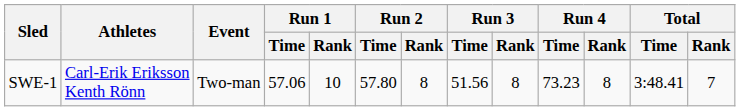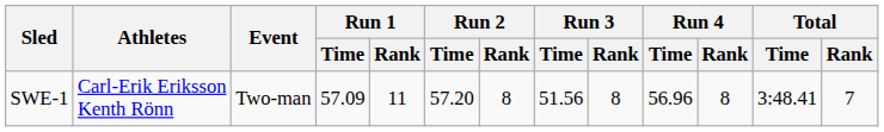SWE-1 | Run 1 / Time: 57.06 -> 57.09
SWE-1 | Run 1 / Rank: 10 -> 11
SWE-1 | Run 2 / Time: 57.80 -> 57.20
SWE-1 | Run 4 / Time: 73.23 -> 56.96
